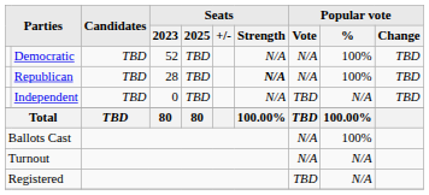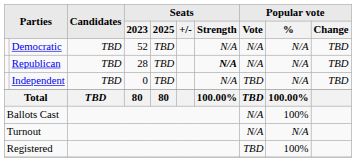Democratic | Popular vote / %: 100% -> N/A
Republican | Popular vote / %: 100% -> N/A
Registered | Popular vote / %: N/A -> 100%
